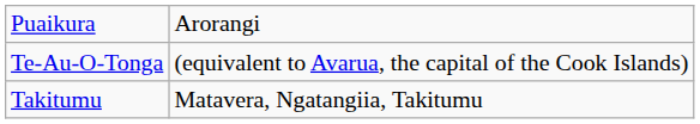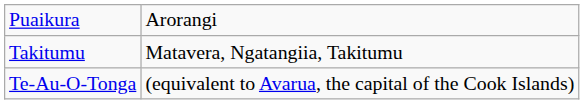rows swapped: Takitumu <-> Te-Au-O-Tonga
